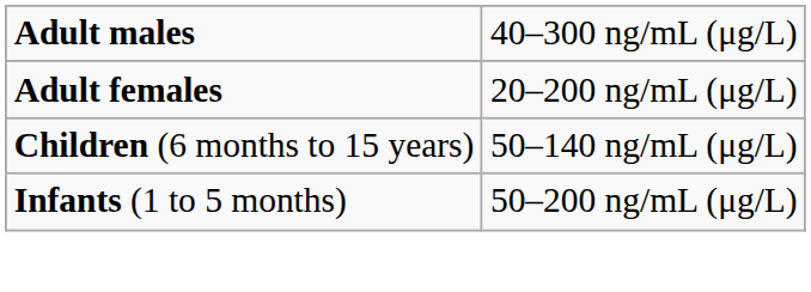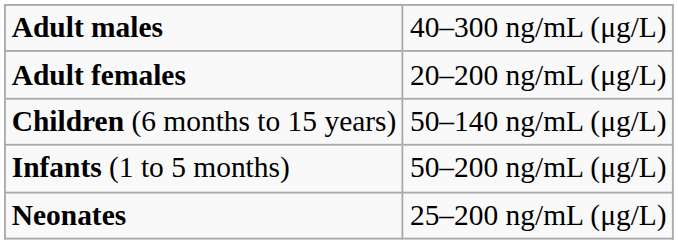+ row: Neonates | 25–200 ng/mL (μg/L)
